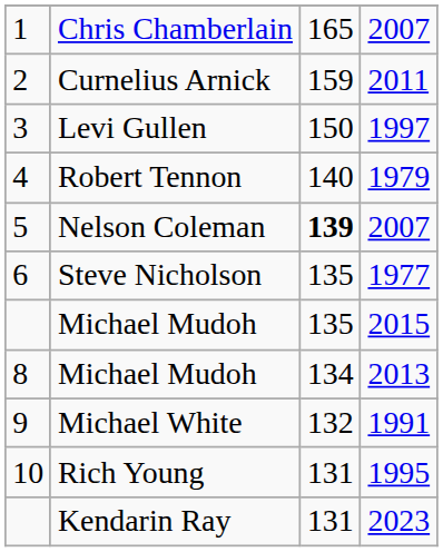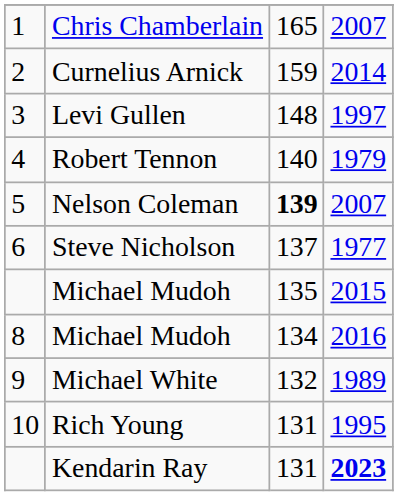Curnelius Arnick | column 4: 2011 -> 2014
Levi Gullen | column 3: 150 -> 148
Steve Nicholson | column 3: 135 -> 137
8 / Michael Mudoh | column 4: 2013 -> 2016
Michael White | column 4: 1991 -> 1989
Kendarin Ray | column 4: normal -> bold
